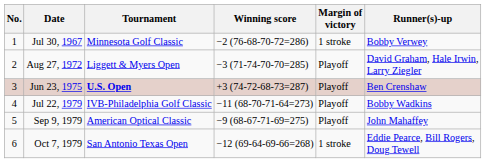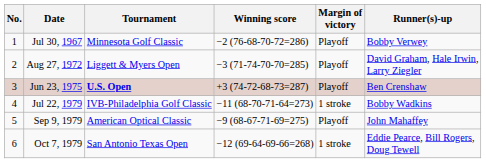Jul 30, 1967 | Margin of victory: 1 stroke -> Playoff
Jul 22, 1979 | Margin of victory: Playoff -> 1 stroke
